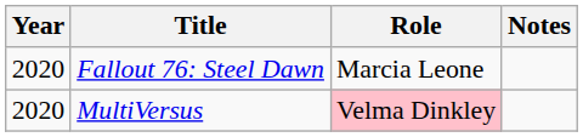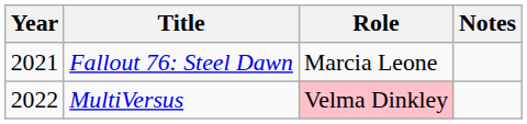Fallout 76: Steel Dawn | Year: 2020 -> 2021
MultiVersus | Year: 2020 -> 2022
